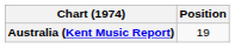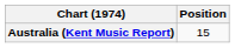Australia (Kent Music Report) | Position: 19 -> 15
